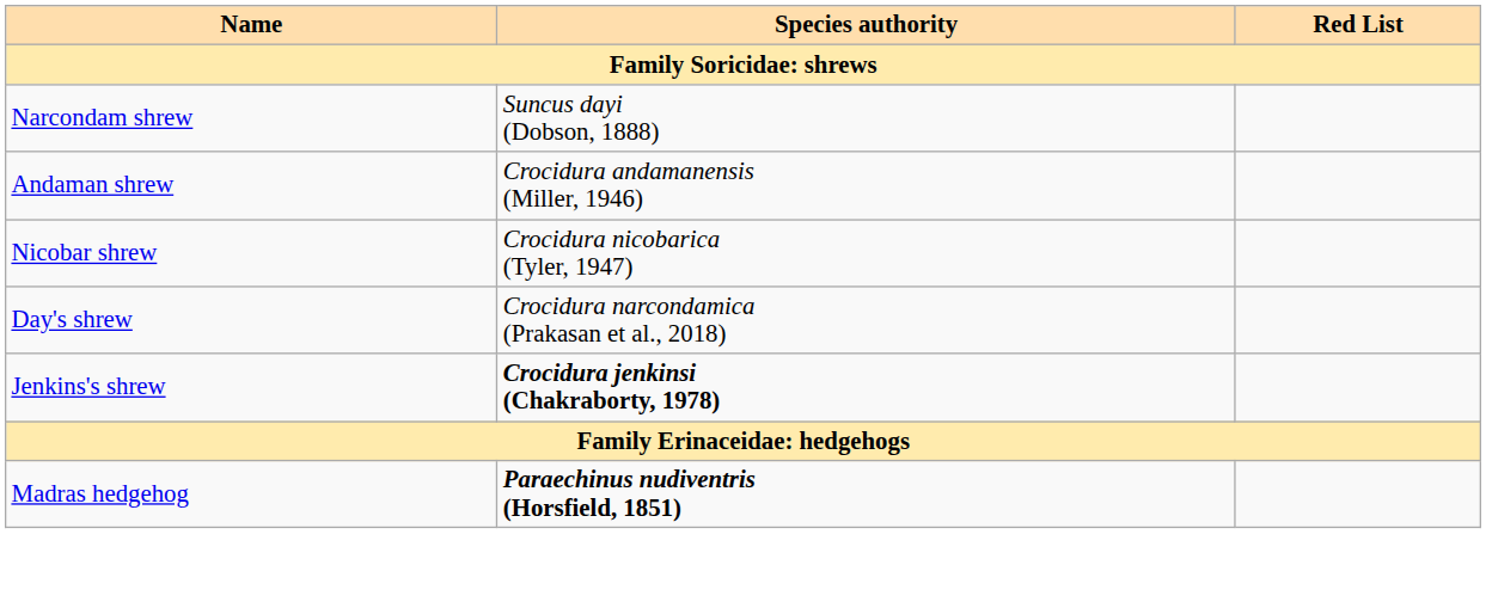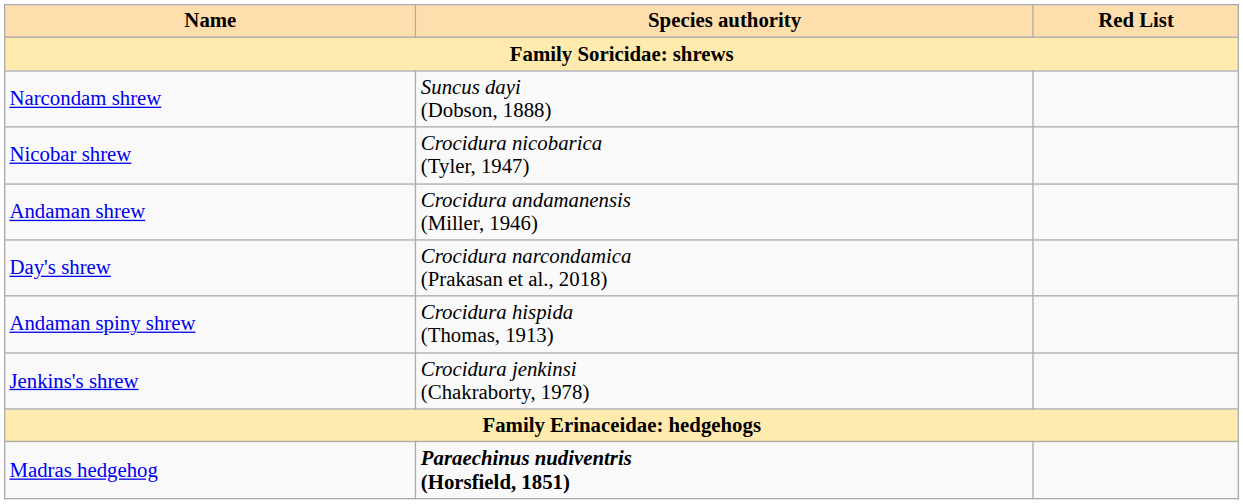rows swapped: Nicobar shrew <-> Andaman shrew
+ row: Andaman spiny shrew | Crocidura hispida (Thomas, 1913)
Jenkins's shrew | Species authority: bold -> normal
